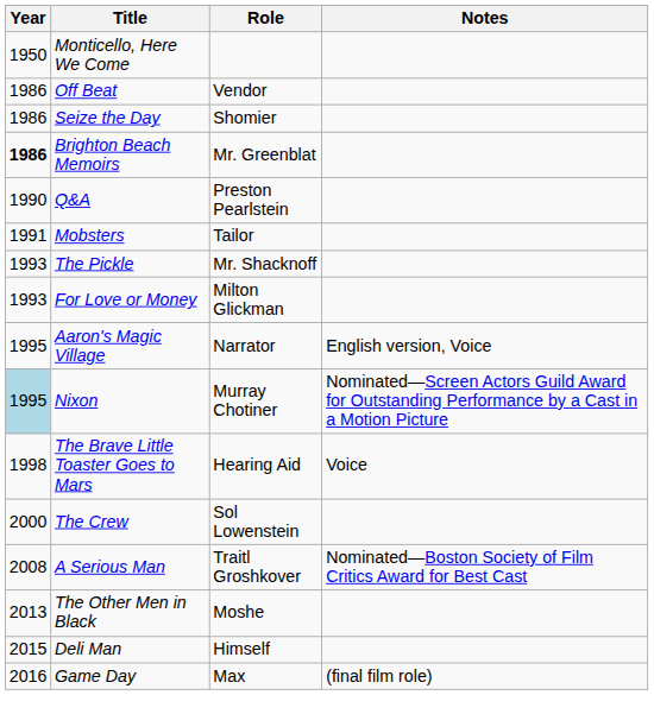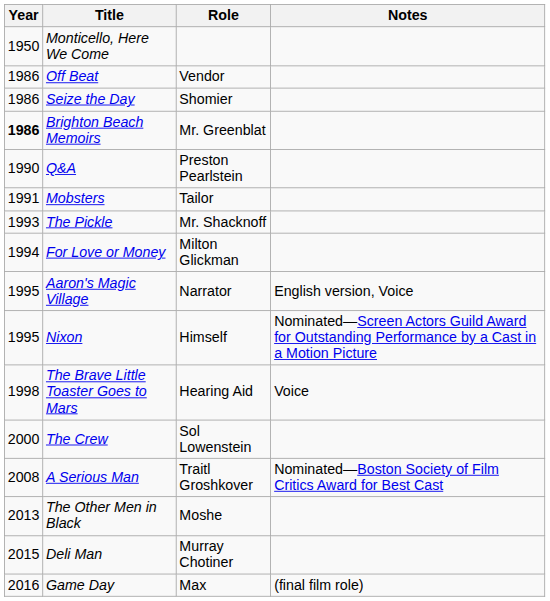For Love or Money | Year: 1993 -> 1994
Nixon | Year: lightblue background -> no background
Nixon | Role: Murray Chotiner -> Himself
Deli Man | Role: Himself -> Murray Chotiner
